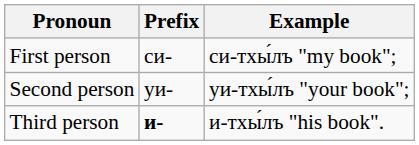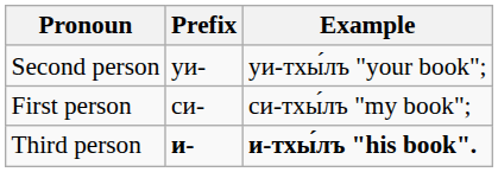rows swapped: First person <-> Second person
Third person | Example: normal -> bold
